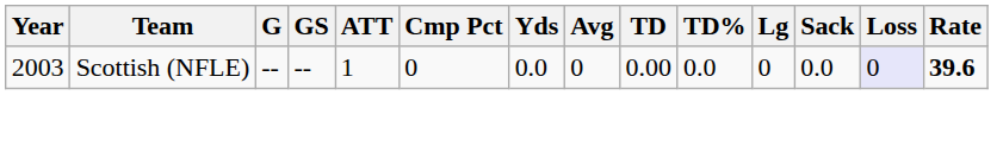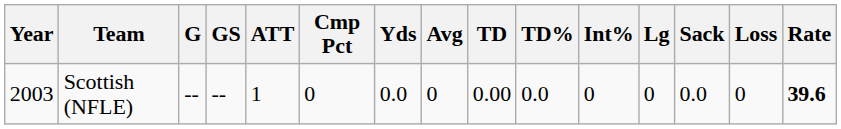+ column: Int% | 0
Scottish (NFLE) | Loss: lavender background -> no background
